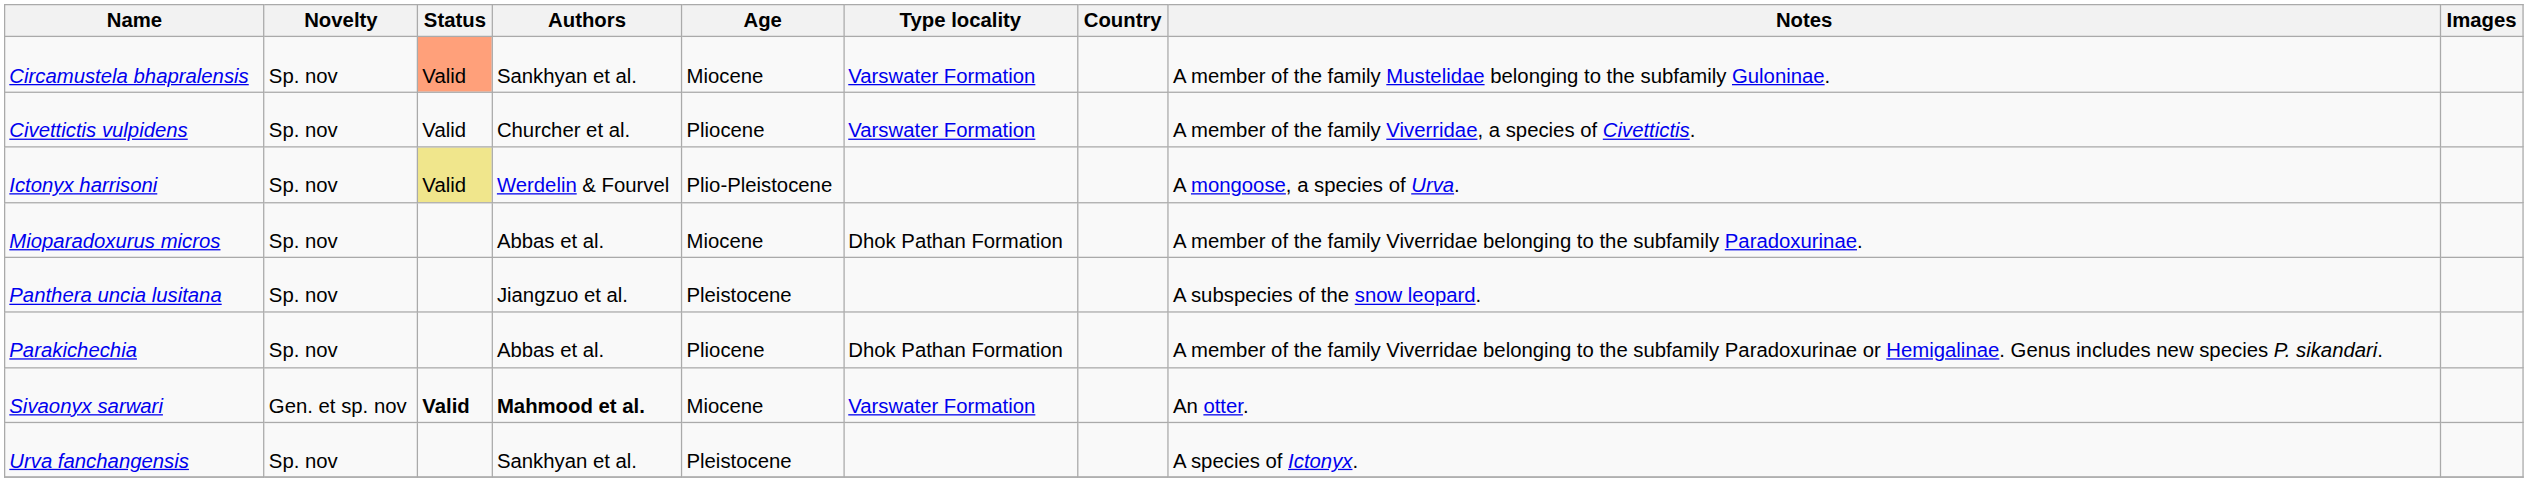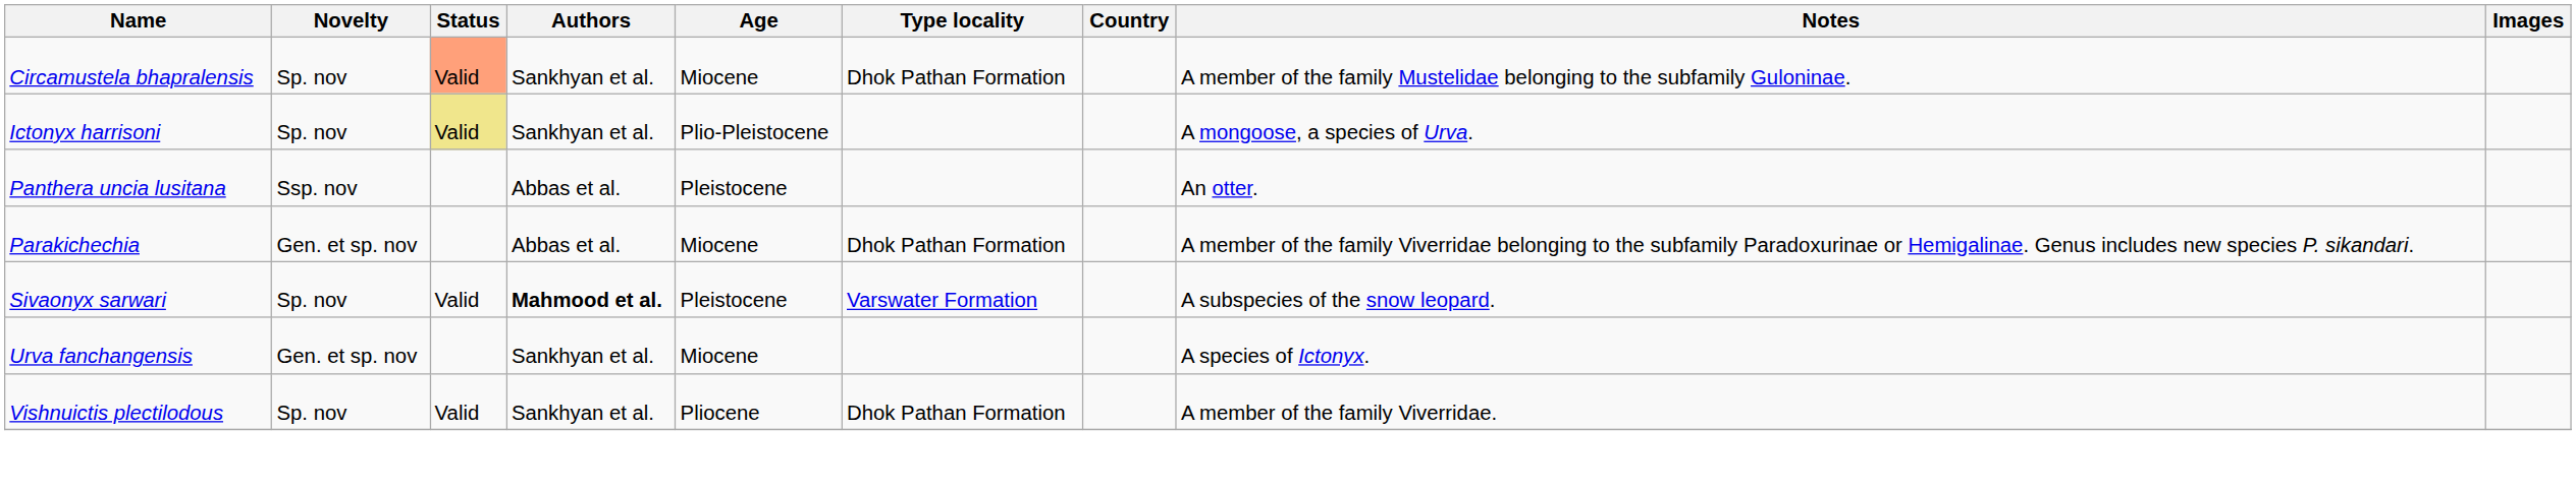Circamustela bhapralensis | Type locality: Varswater Formation -> Dhok Pathan Formation
- row: Civettictis vulpidens | Sp. nov | Valid | Churcher et al. | Pliocene | Varswater Formation | A member of the family Viverridae, a species of Civettictis.
Ictonyx harrisoni | Authors: Werdelin & Fourvel -> Sankhyan et al.
- row: Mioparadoxurus micros | Sp. nov | Abbas et al. | Miocene | Dhok Pathan Formation | A member of the family Viverridae belonging to the subfamily Paradoxurinae.
Panthera uncia lusitana | Novelty: Sp. nov -> Ssp. nov
Panthera uncia lusitana | Authors: Jiangzuo et al. -> Abbas et al.
Panthera uncia lusitana | Notes: A subspecies of the snow leopard. -> An otter.
Parakichechia | Novelty: Sp. nov -> Gen. et sp. nov
Parakichechia | Age: Pliocene -> Miocene
Sivaonyx sarwari | Novelty: Gen. et sp. nov -> Sp. nov
Sivaonyx sarwari | Status: bold -> normal
Sivaonyx sarwari | Age: Miocene -> Pleistocene
Sivaonyx sarwari | Notes: An otter. -> A subspecies of the snow leopard.
Urva fanchangensis | Novelty: Sp. nov -> Gen. et sp. nov
Urva fanchangensis | Age: Pleistocene -> Miocene
+ row: Vishnuictis plectilodous | Sp. nov | Valid | Sankhyan et al. | Pliocene | Dhok Pathan Formation | A member of the family Viverridae.
